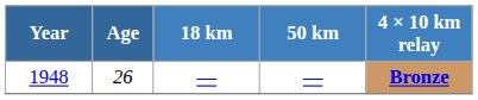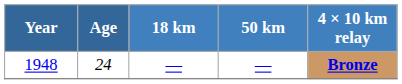1948 | Age: 26 -> 24
